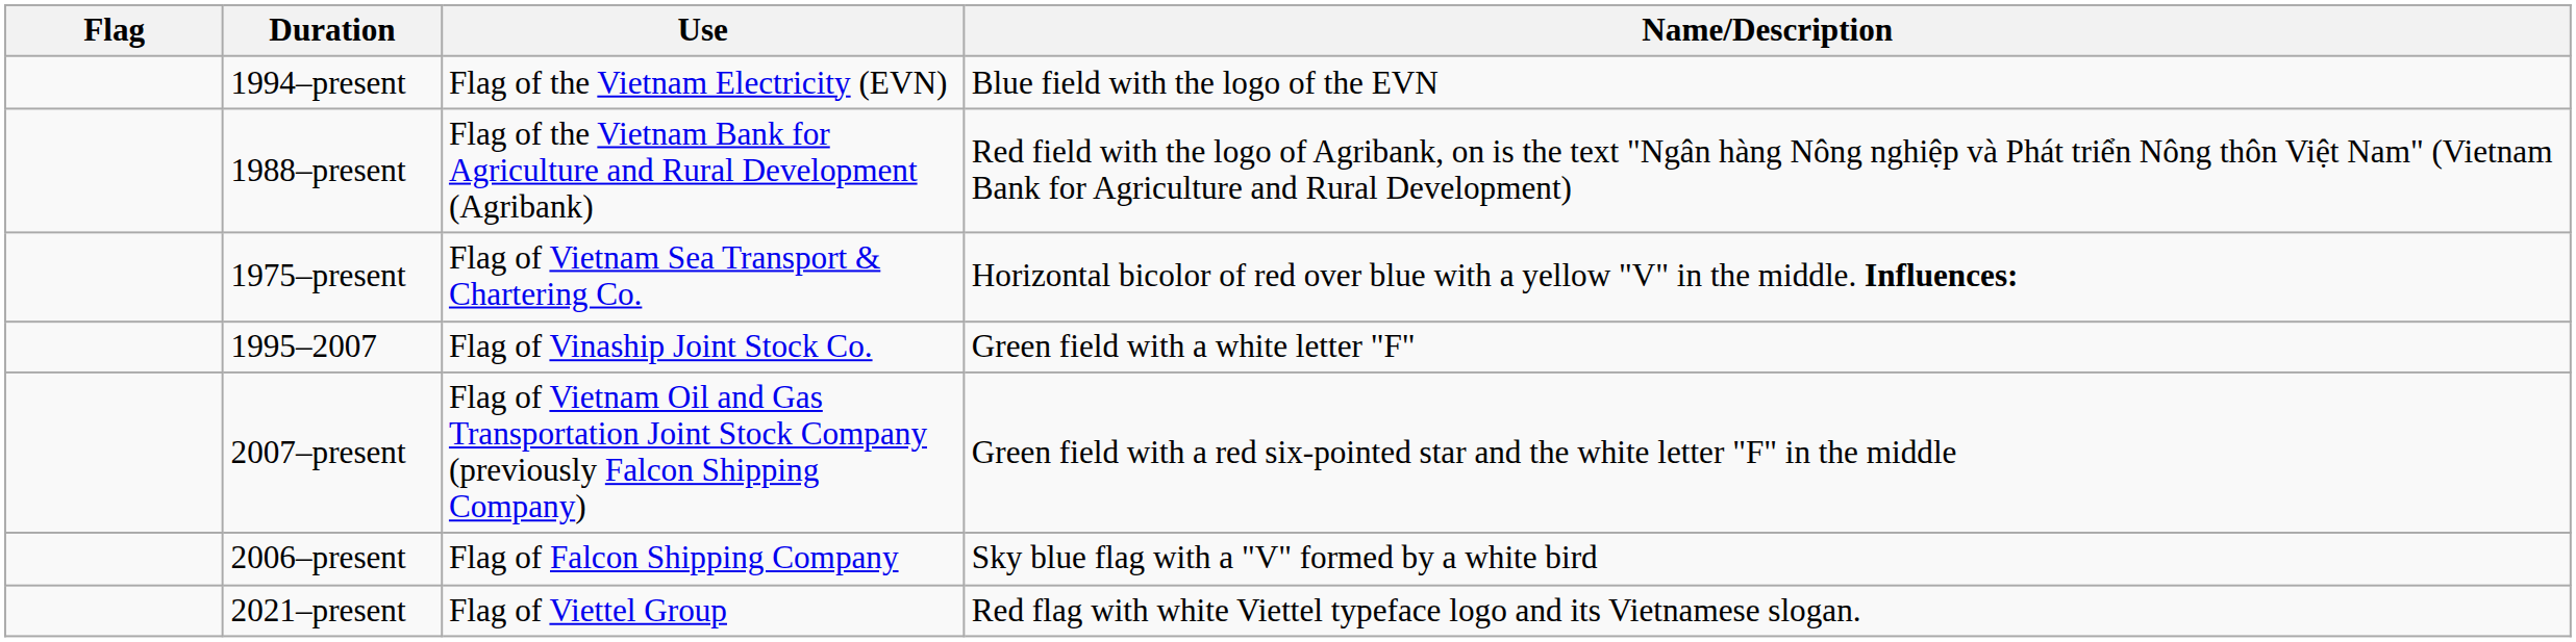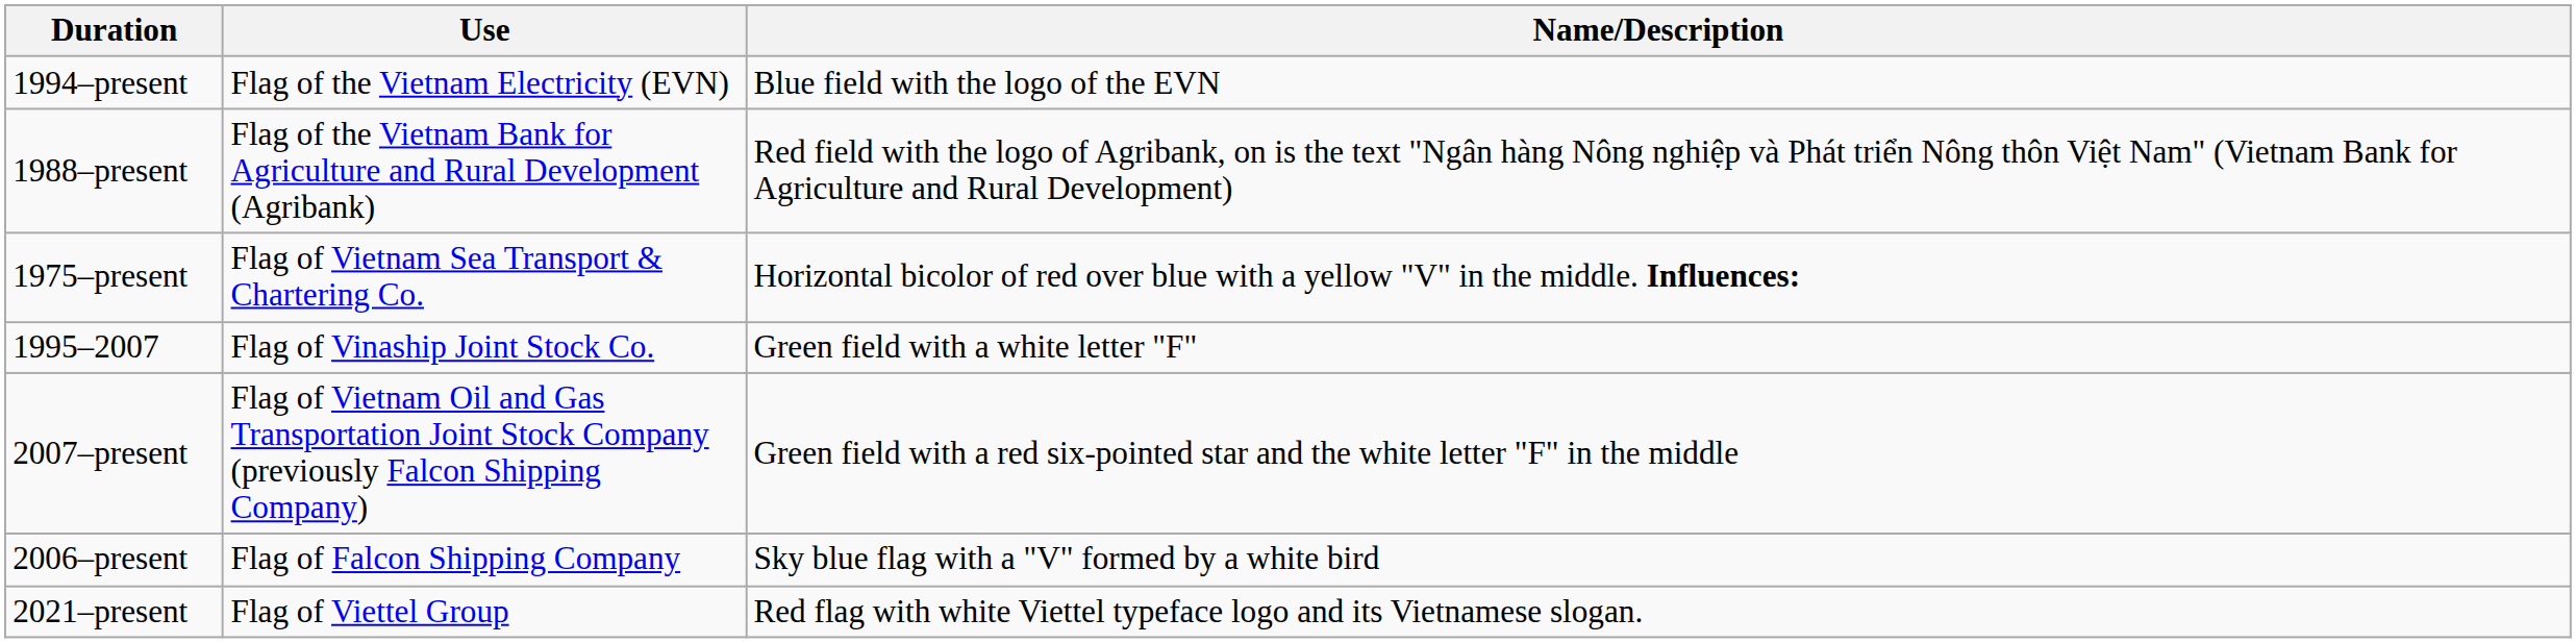- column: Flag
